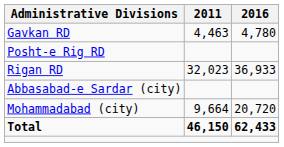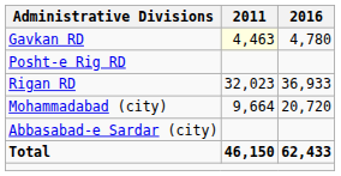Gavkan RD | 2011: no background -> lightyellow background
rows swapped: Abbasabad-e Sardar (city) <-> Mohammadabad (city)
